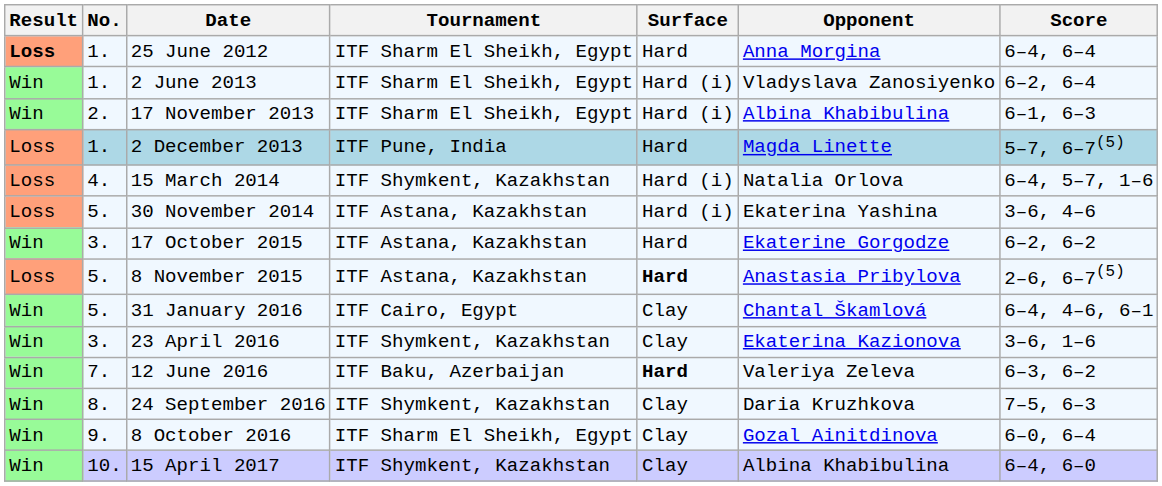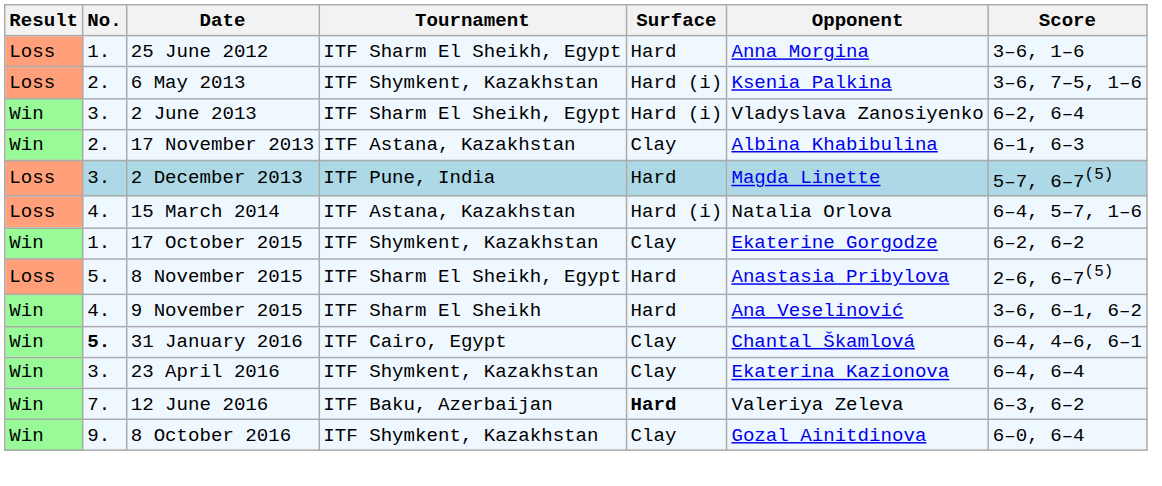25 June 2012 | Result: bold -> normal
25 June 2012 | Score: 6–4, 6–4 -> 3–6, 1–6
+ row: Loss | 2. | 6 May 2013 | ITF Shymkent, Kazakhstan | Hard (i) | Ksenia Palkina | 3–6, 7–5, 1–6
2 June 2013 | No.: 1. -> 3.
17 November 2013 | Tournament: ITF Sharm El Sheikh, Egypt -> ITF Astana, Kazakhstan
17 November 2013 | Surface: Hard (i) -> Clay
2 December 2013 | No.: 1. -> 3.
15 March 2014 | Tournament: ITF Shymkent, Kazakhstan -> ITF Astana, Kazakhstan
- row: Loss | 5. | 30 November 2014 | ITF Astana, Kazakhstan | Hard (i) | Ekaterina Yashina | 3–6, 4–6
17 October 2015 | No.: 3. -> 1.
17 October 2015 | Tournament: ITF Astana, Kazakhstan -> ITF Shymkent, Kazakhstan
17 October 2015 | Surface: Hard -> Clay
8 November 2015 | Tournament: ITF Astana, Kazakhstan -> ITF Sharm El Sheikh, Egypt
8 November 2015 | Surface: bold -> normal
+ row: Win | 4. | 9 November 2015 | ITF Sharm El Sheikh | Hard | Ana Veselinović | 3–6, 6–1, 6–2
31 January 2016 | No.: normal -> bold
23 April 2016 | Score: 3–6, 1–6 -> 6–4, 6–4
- row: Win | 8. | 24 September 2016 | ITF Shymkent, Kazakhstan | Clay | Daria Kruzhkova | 7–5, 6–3
8 October 2016 | Tournament: ITF Sharm El Sheikh, Egypt -> ITF Shymkent, Kazakhstan
- row: Win | 10. | 15 April 2017 | ITF Shymkent, Kazakhstan | Clay | Albina Khabibulina | 6–4, 6–0
